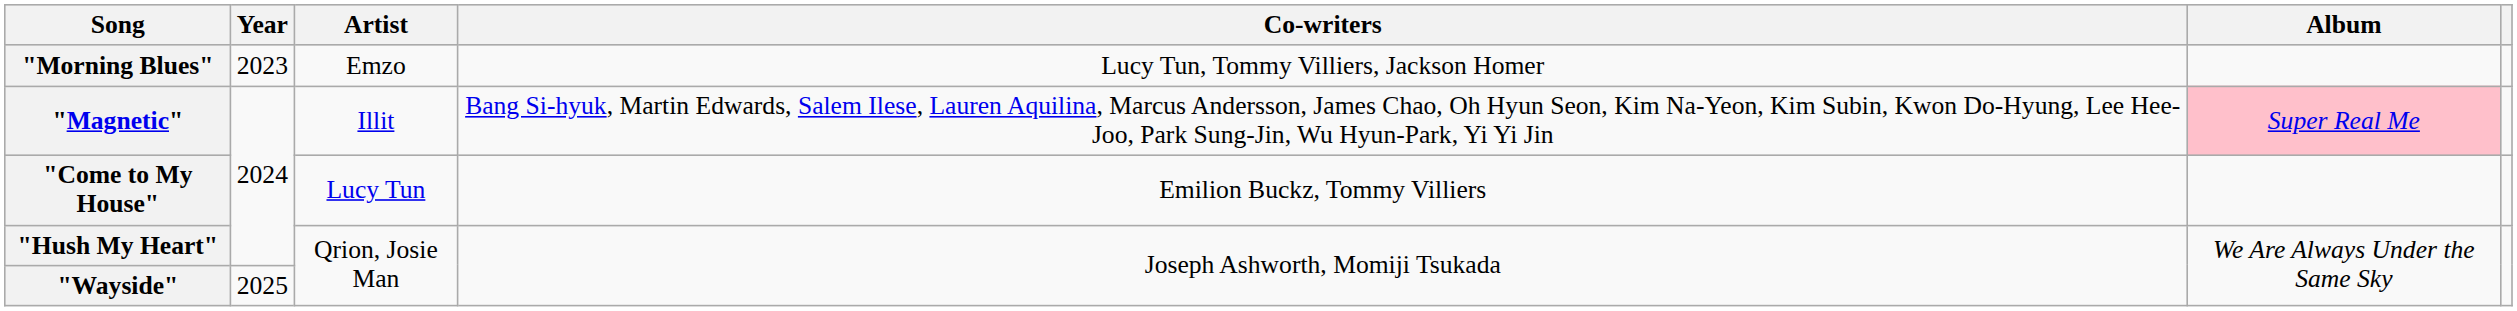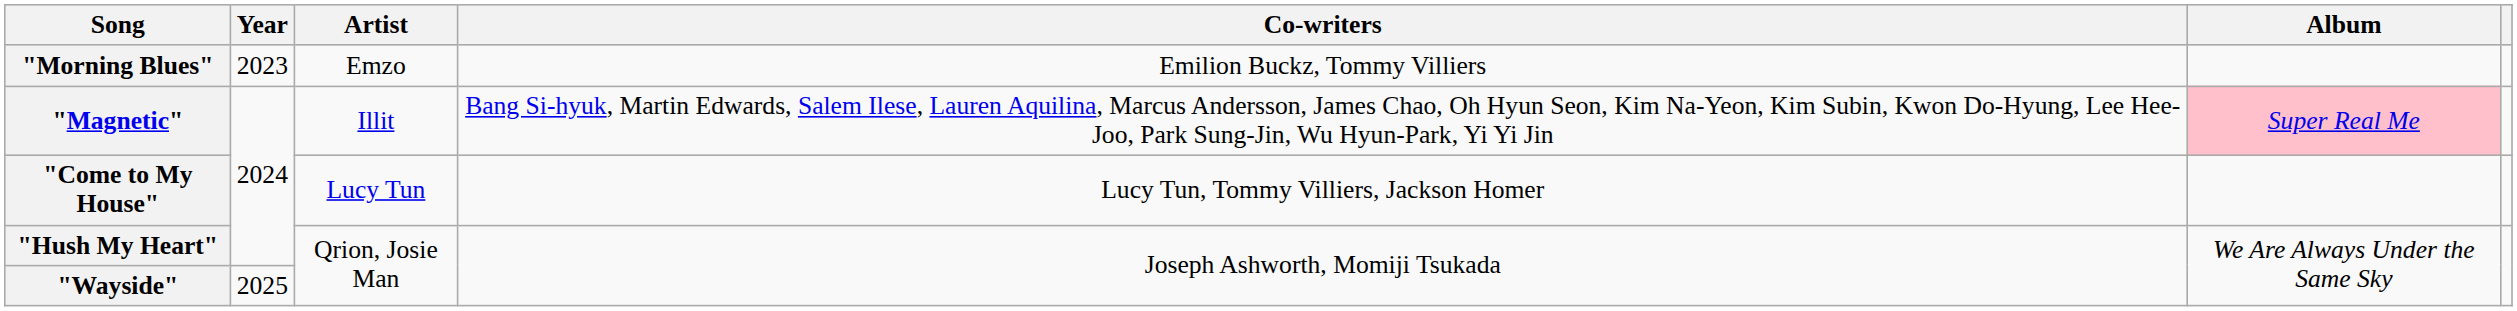"Morning Blues" | Co-writers: Lucy Tun, Tommy Villiers, Jackson Homer -> Emilion Buckz, Tommy Villiers
"Come to My House" | Co-writers: Emilion Buckz, Tommy Villiers -> Lucy Tun, Tommy Villiers, Jackson Homer
